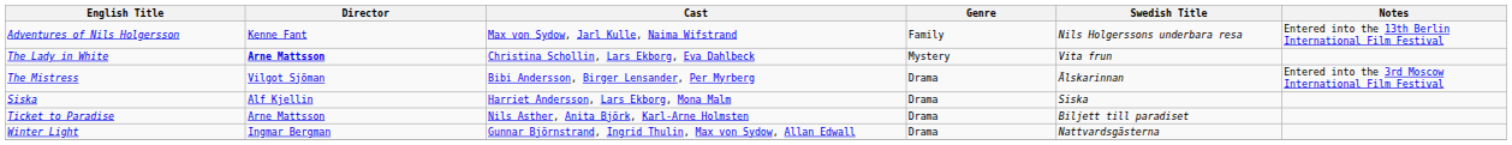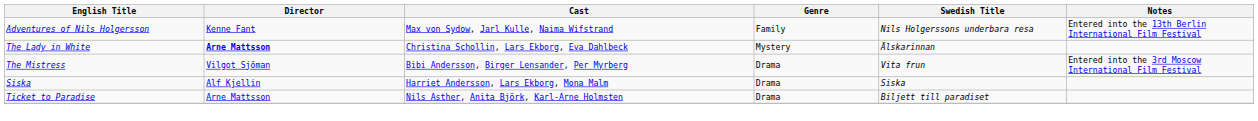The Lady in White | Swedish Title: Vita frun -> Älskarinnan
The Mistress | Swedish Title: Älskarinnan -> Vita frun
- row: Winter Light | Ingmar Bergman | Gunnar Björnstrand, Ingrid Thulin, Max von Sydow, Allan Edwall | Drama | Nattvardsgästerna
